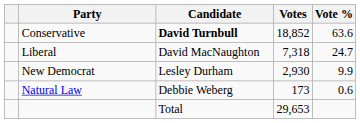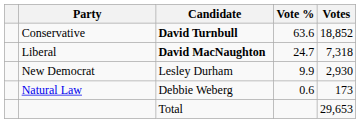columns swapped: Votes <-> Vote %
Liberal | Candidate: normal -> bold
